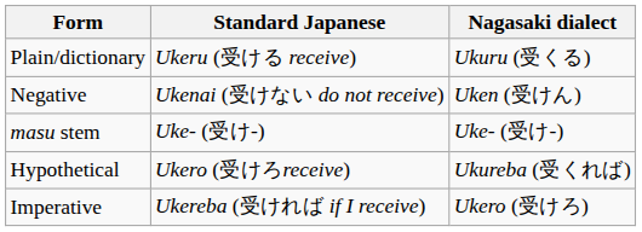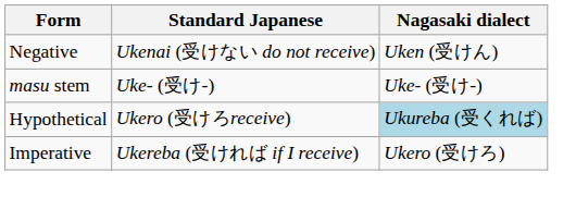- row: Plain/dictionary | Ukeru (受ける receive) | Ukuru (受くる)
Hypothetical | Nagasaki dialect: no background -> lightblue background
